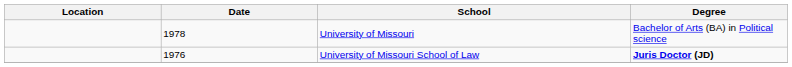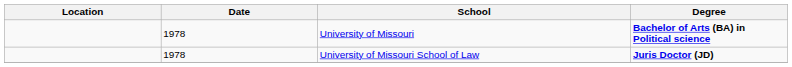University of Missouri | Degree: normal -> bold
University of Missouri School of Law | Date: 1976 -> 1978
